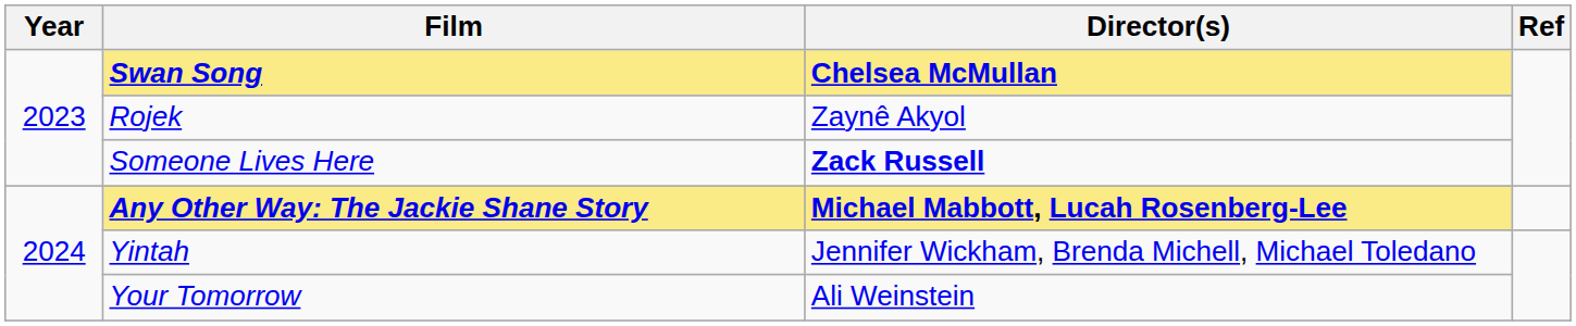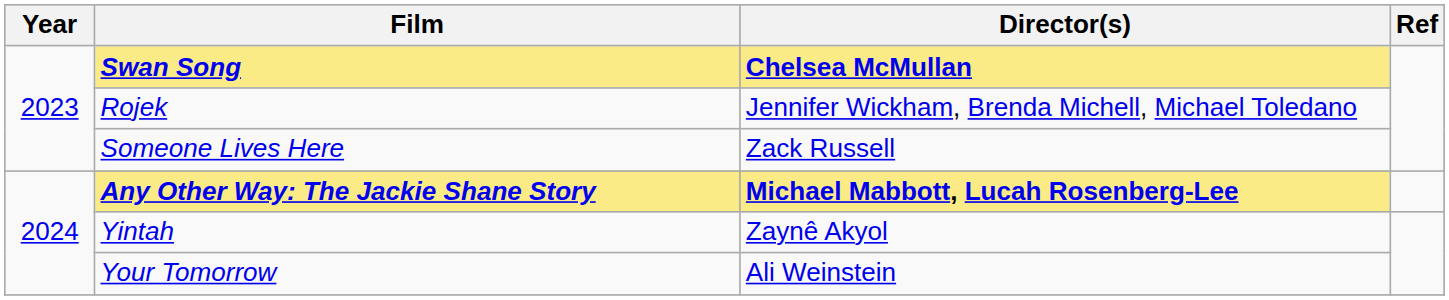Rojek | Director(s): Zaynê Akyol -> Jennifer Wickham, Brenda Michell, Michael Toledano
Someone Lives Here | Director(s): bold -> normal
Yintah | Director(s): Jennifer Wickham, Brenda Michell, Michael Toledano -> Zaynê Akyol
